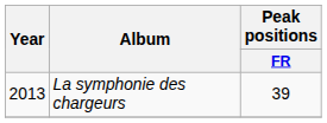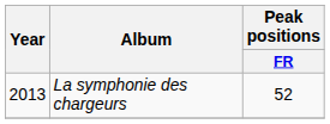La symphonie des chargeurs | Peak positions / FR: 39 -> 52
